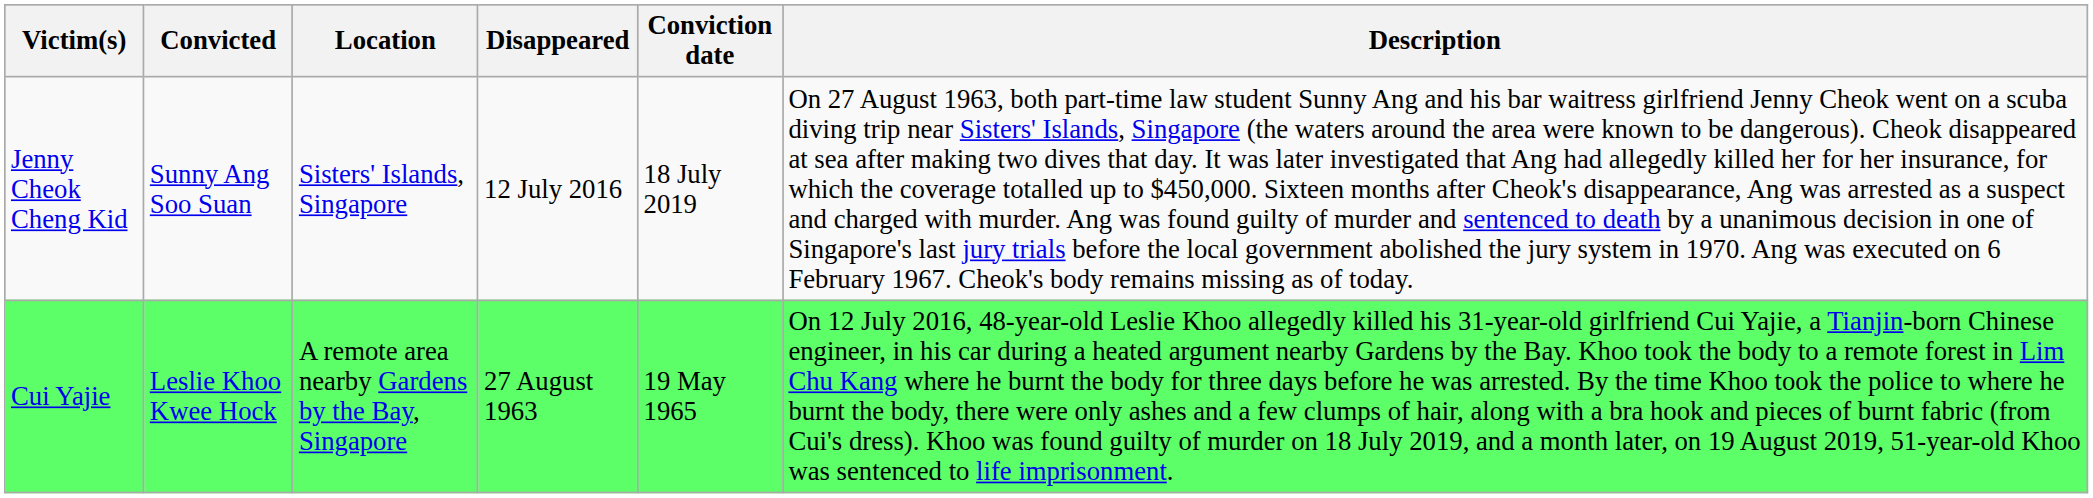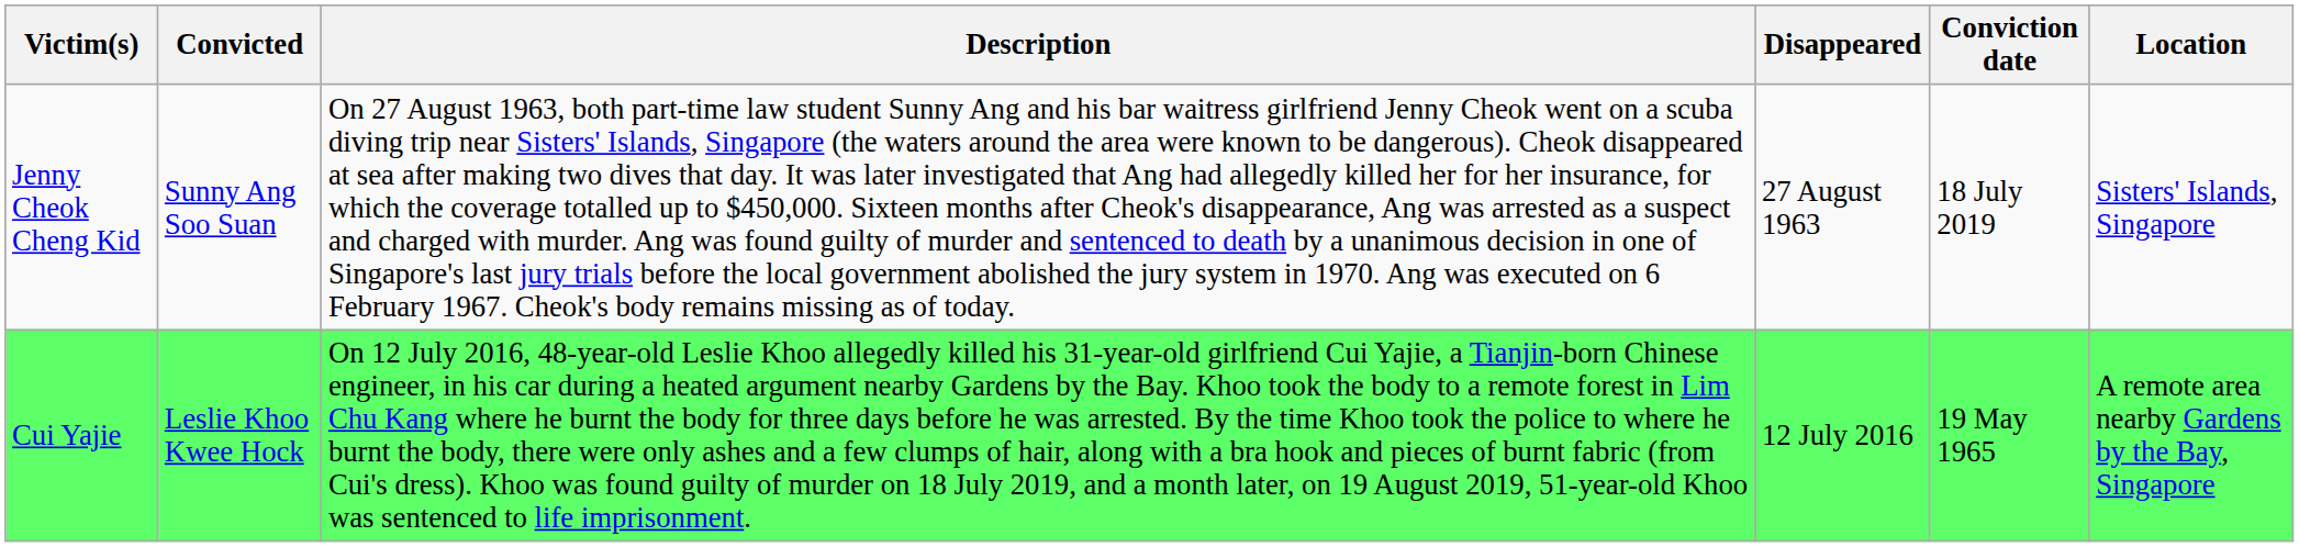columns swapped: Location <-> Description
Jenny Cheok Cheng Kid | Disappeared: 12 July 2016 -> 27 August 1963
Cui Yajie | Disappeared: 27 August 1963 -> 12 July 2016
